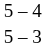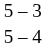rows swapped: 5 – 4 <-> 5 – 3
